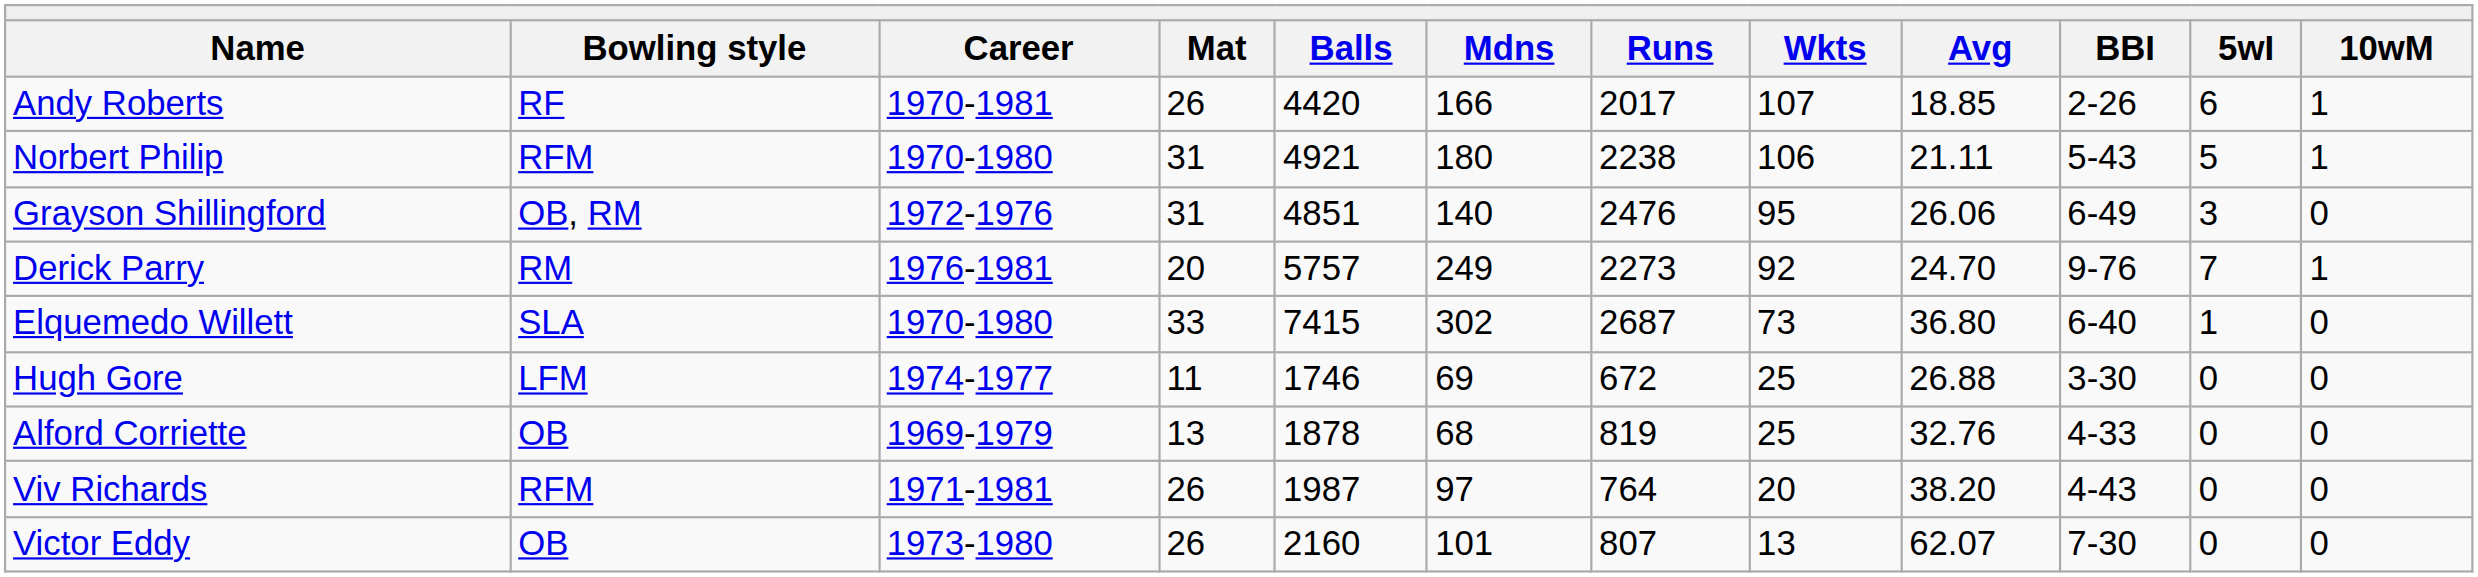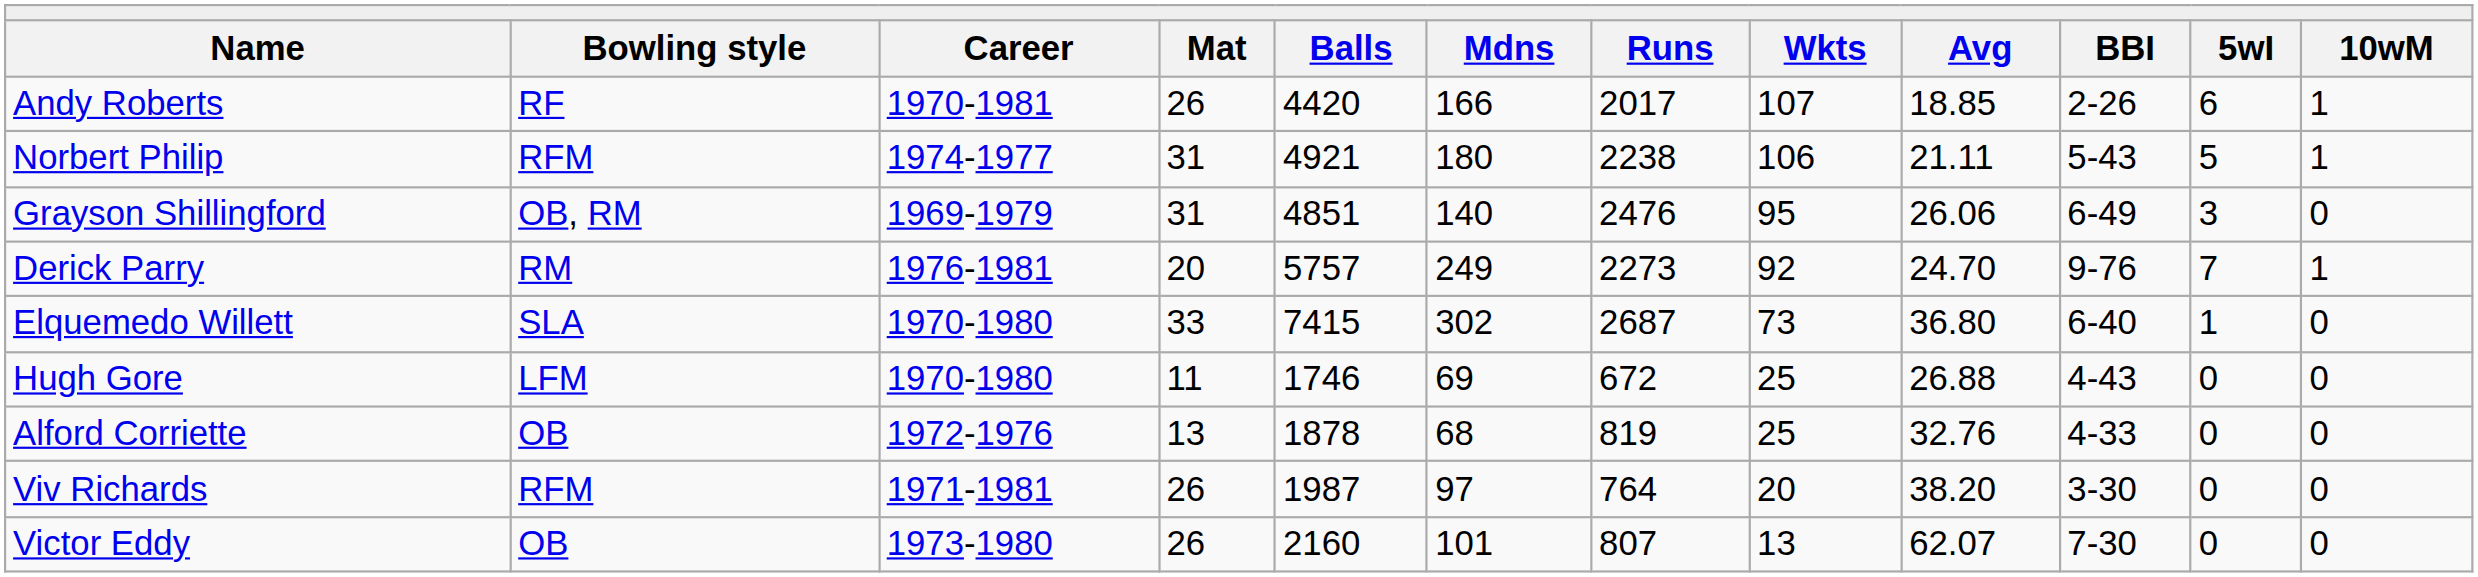Norbert Philip | column 3: 1970-1980 -> 1974-1977
Grayson Shillingford | column 3: 1972-1976 -> 1969-1979
Hugh Gore | column 3: 1974-1977 -> 1970-1980
Hugh Gore | column 10: 3-30 -> 4-43
Alford Corriette | column 3: 1969-1979 -> 1972-1976
Viv Richards | column 10: 4-43 -> 3-30
